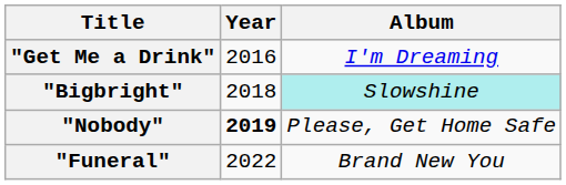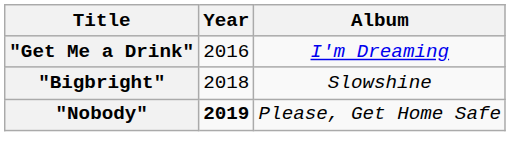"Bigbright" | Album: paleturquoise background -> no background
- row: "Funeral" | 2022 | Brand New You
